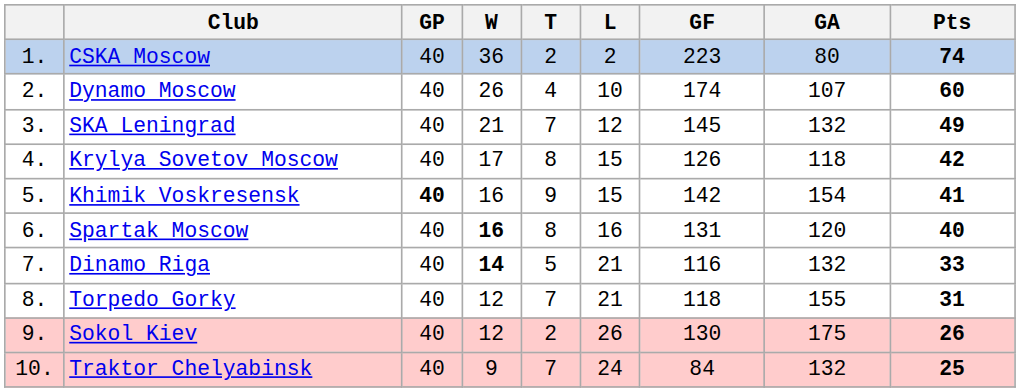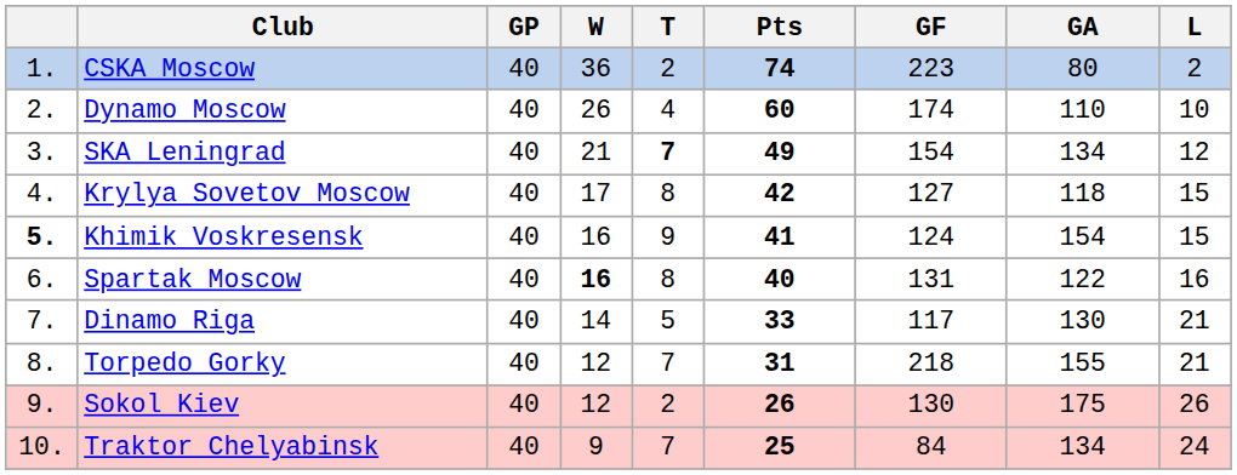columns swapped: L <-> Pts
Dynamo Moscow | GA: 107 -> 110
SKA Leningrad | T: normal -> bold
SKA Leningrad | GF: 145 -> 154
SKA Leningrad | GA: 132 -> 134
Krylya Sovetov Moscow | GF: 126 -> 127
Khimik Voskresensk | column 1: normal -> bold
Khimik Voskresensk | GP: bold -> normal
Khimik Voskresensk | GF: 142 -> 124
Spartak Moscow | GA: 120 -> 122
Dinamo Riga | W: bold -> normal
Dinamo Riga | GF: 116 -> 117
Dinamo Riga | GA: 132 -> 130
Torpedo Gorky | GF: 118 -> 218
Traktor Chelyabinsk | GA: 132 -> 134
